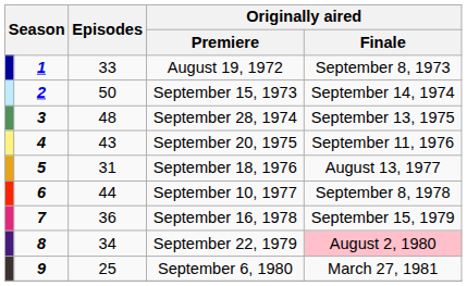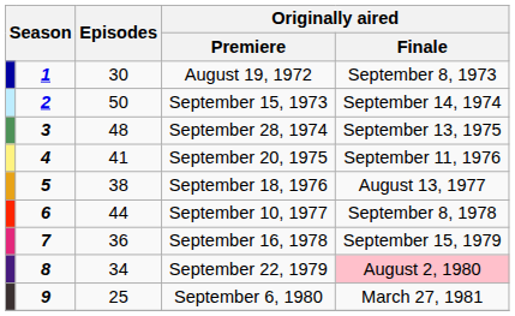August 19, 1972 | Episodes: 33 -> 30
September 20, 1975 | Episodes: 43 -> 41
September 18, 1976 | Episodes: 31 -> 38
